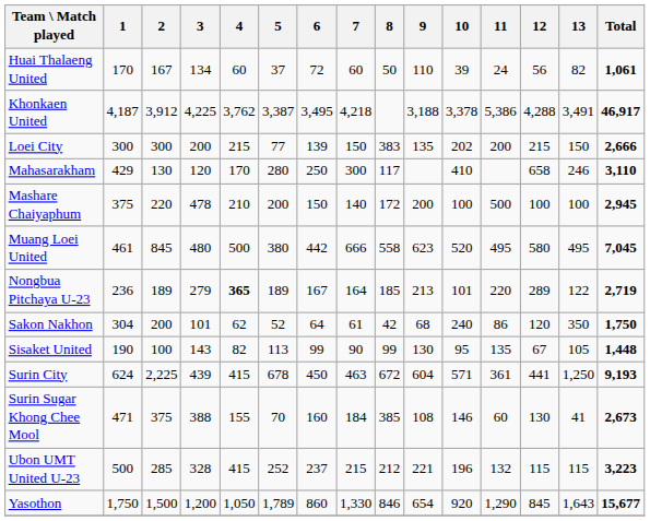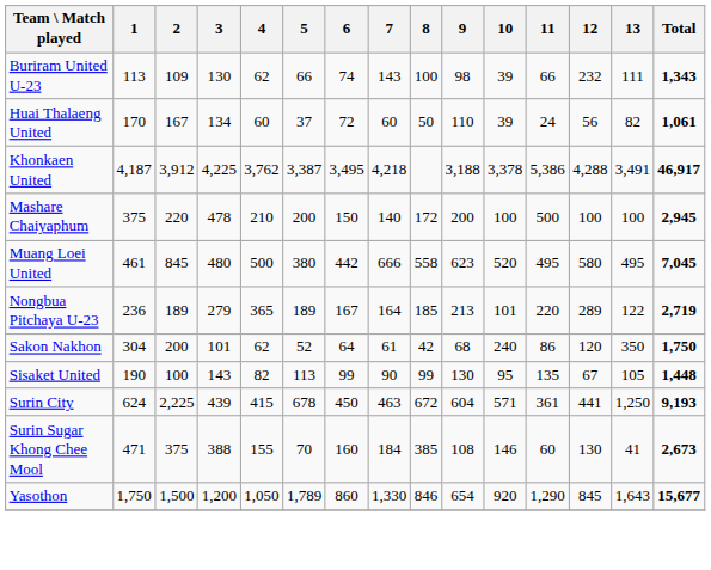+ row: Buriram United U-23 | 113 | 109 | 130 | 62 | 66 | 74 | 143 | 100 | 98 | 39 | 66 | 232 | 111 | 1,343
- row: Loei City | 300 | 300 | 200 | 215 | 77 | 139 | 150 | 383 | 135 | 202 | 200 | 215 | 150 | 2,666
- row: Mahasarakham | 429 | 130 | 120 | 170 | 280 | 250 | 300 | 117 | 410 | 658 | 246 | 3,110
Nongbua Pitchaya U-23 | 4: bold -> normal
- row: Ubon UMT United U-23 | 500 | 285 | 328 | 415 | 252 | 237 | 215 | 212 | 221 | 196 | 132 | 115 | 115 | 3,223
